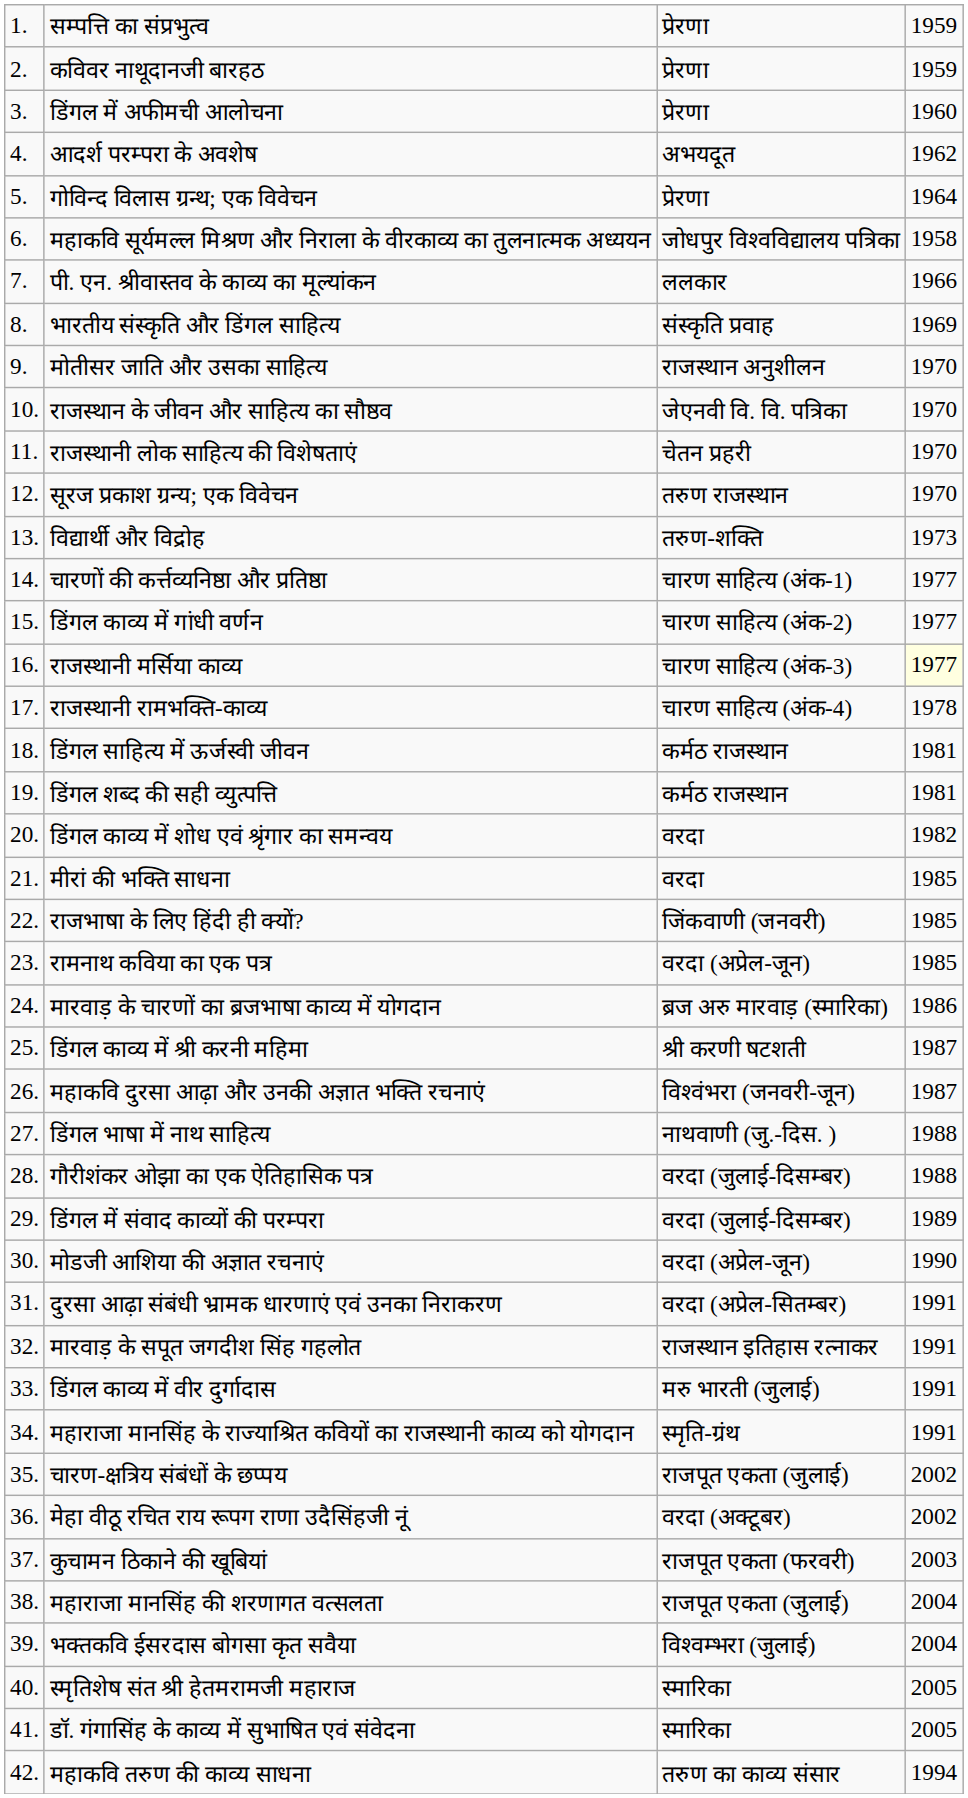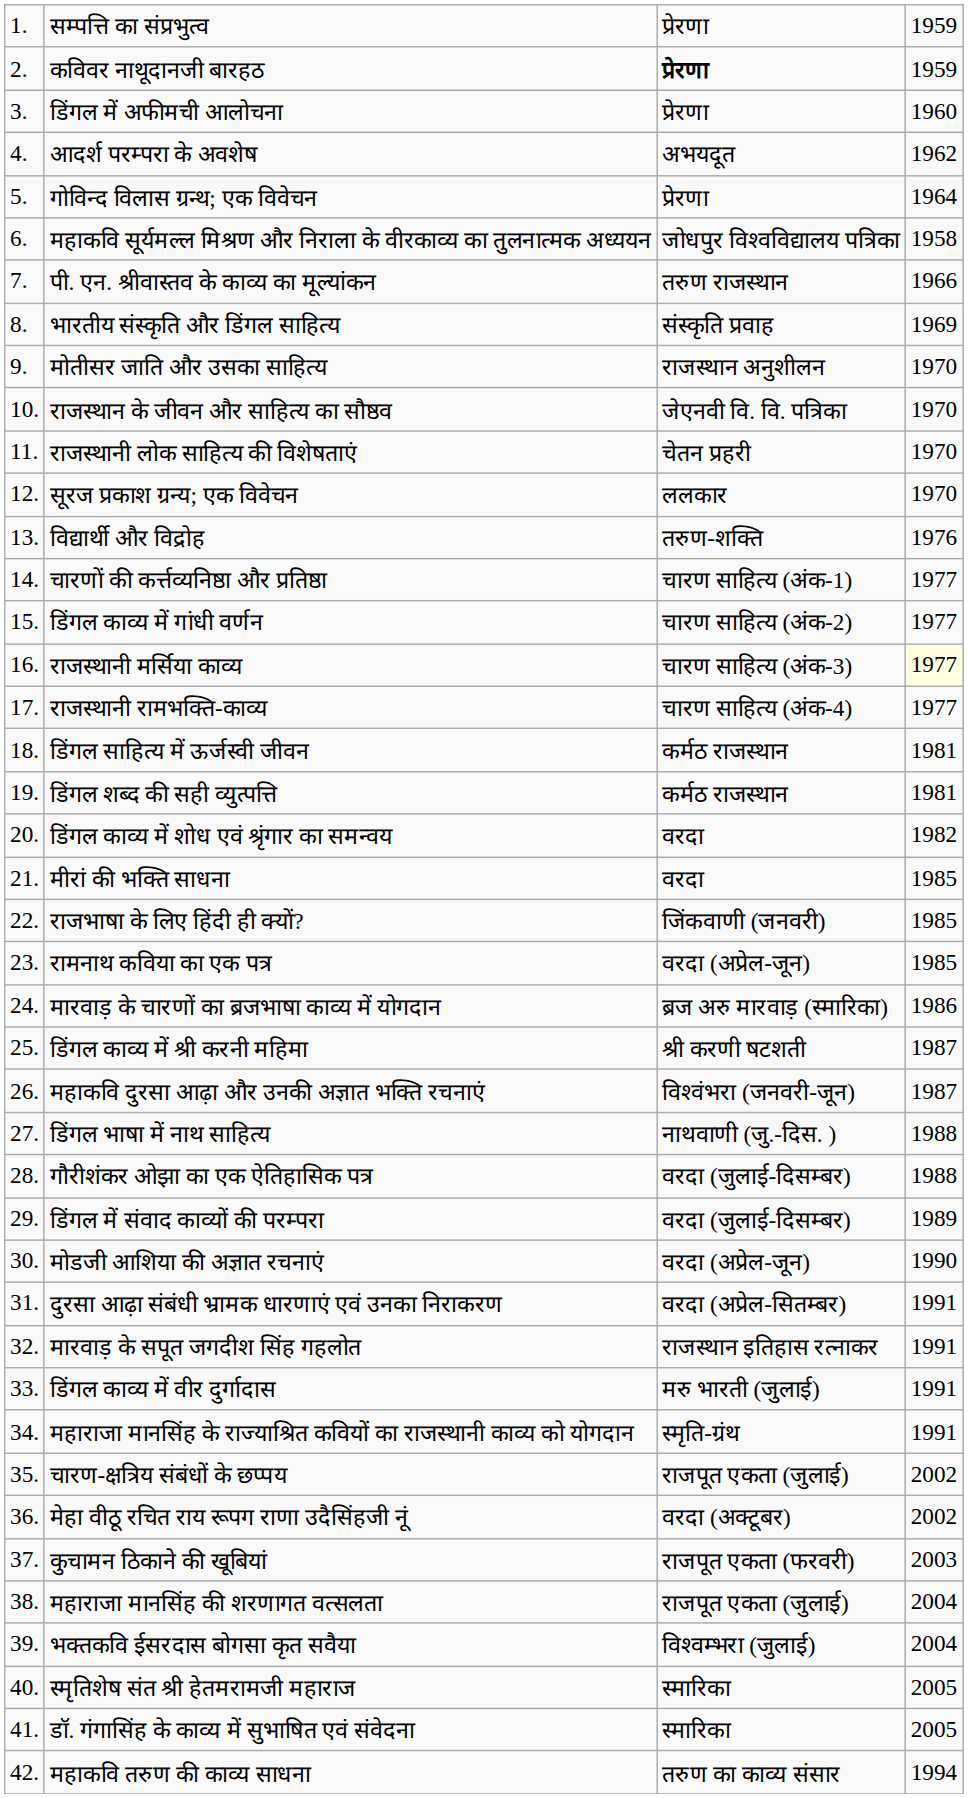कविवर नाथूदानजी बारहठ | column 3: normal -> bold
पी. एन. श्रीवास्तव के काव्य का मूल्यांकन | column 3: ललकार -> तरुण राजस्थान
सूरज प्रकाश ग्रन्य; एक विवेचन | column 3: तरुण राजस्थान -> ललकार
विद्यार्थी और विद्रोह | column 4: 1973 -> 1976
राजस्थानी रामभक्ति-काव्य | column 4: 1978 -> 1977
